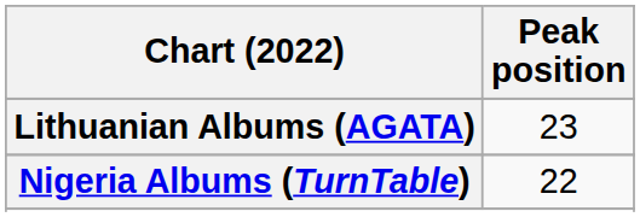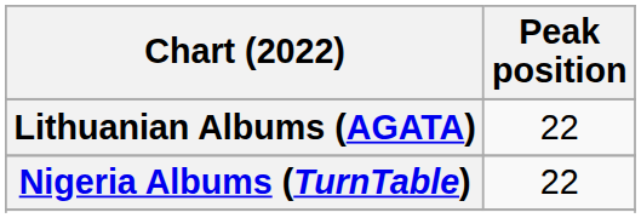Lithuanian Albums (AGATA) | Peak position: 23 -> 22
